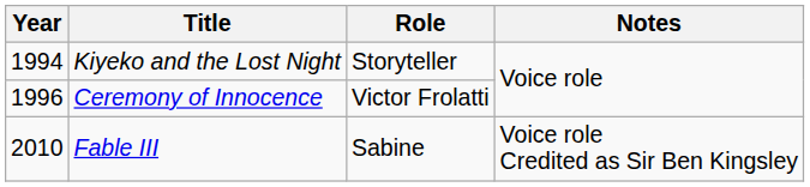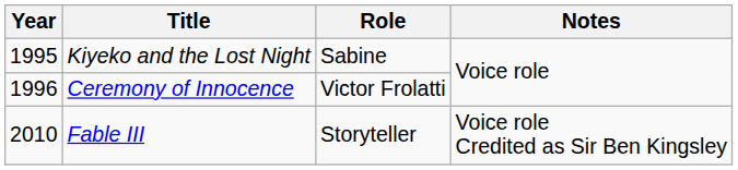Kiyeko and the Lost Night | Year: 1994 -> 1995
Kiyeko and the Lost Night | Role: Storyteller -> Sabine
Fable III | Role: Sabine -> Storyteller
